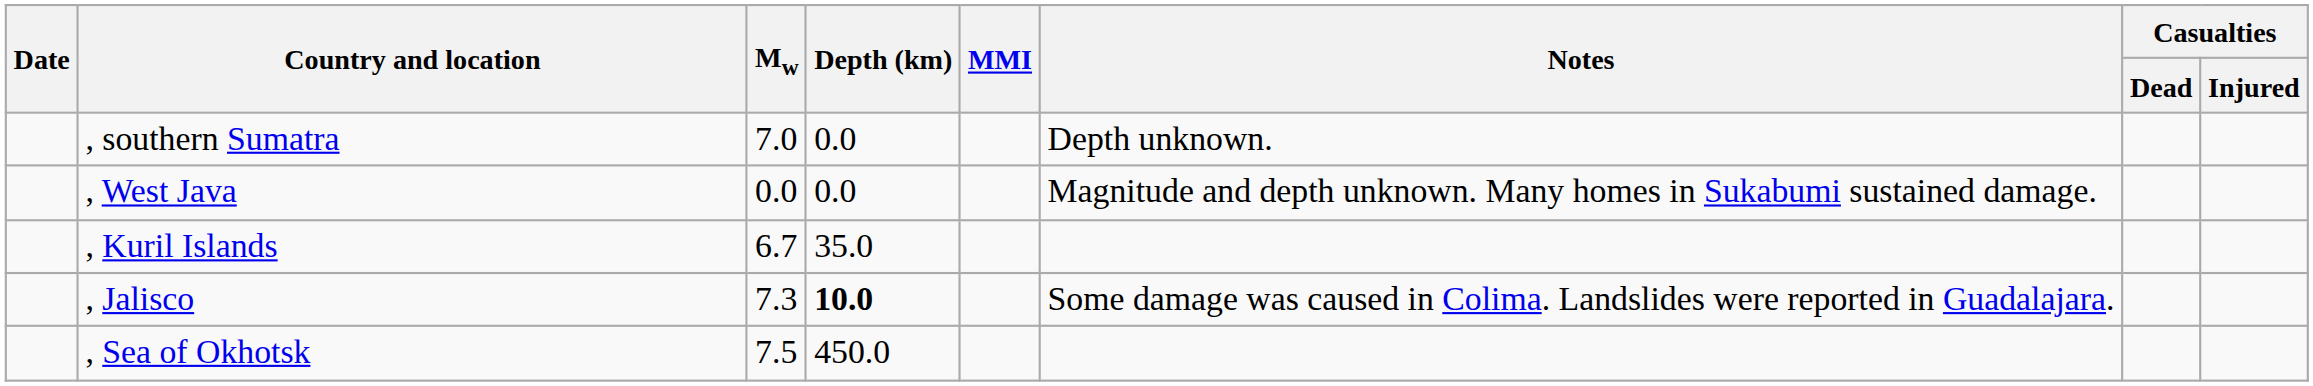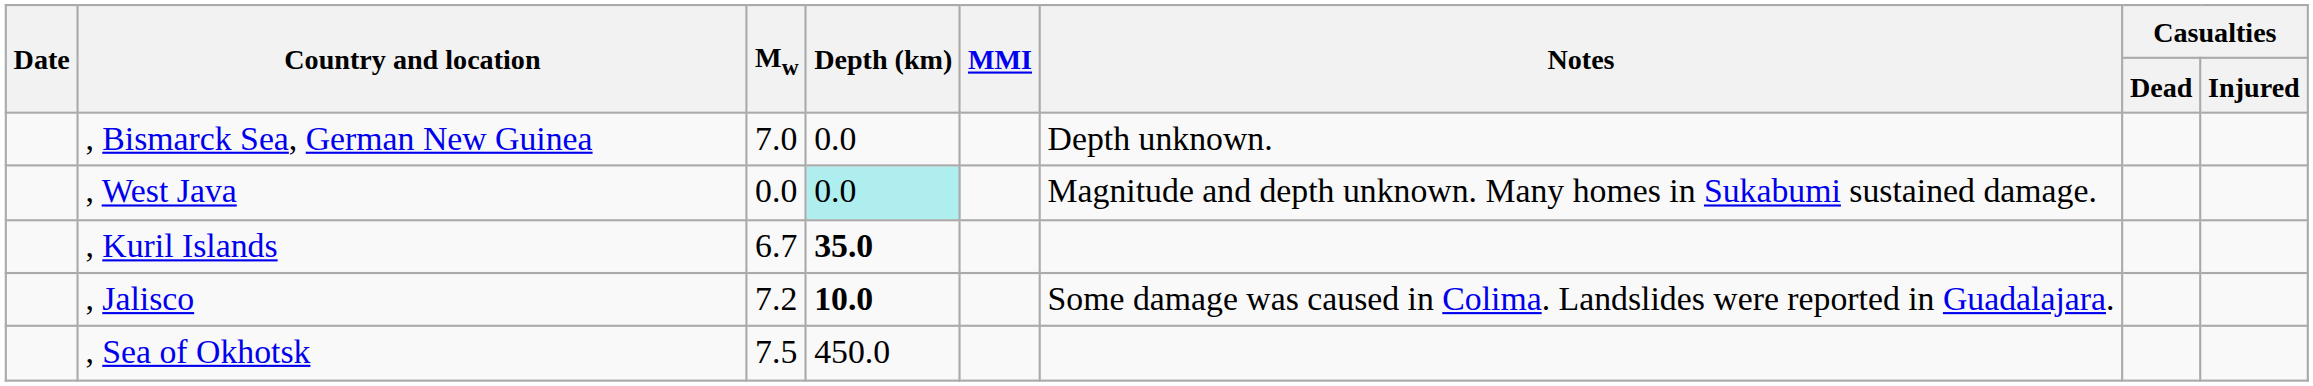- row: , southern Sumatra | 7.0 | 0.0 | Depth unknown.
+ row: , Bismarck Sea, German New Guinea | 7.0 | 0.0 | Depth unknown.
, West Java | Depth (km): no background -> paleturquoise background
, Kuril Islands | Depth (km): normal -> bold
, Jalisco | Mw: 7.3 -> 7.2
